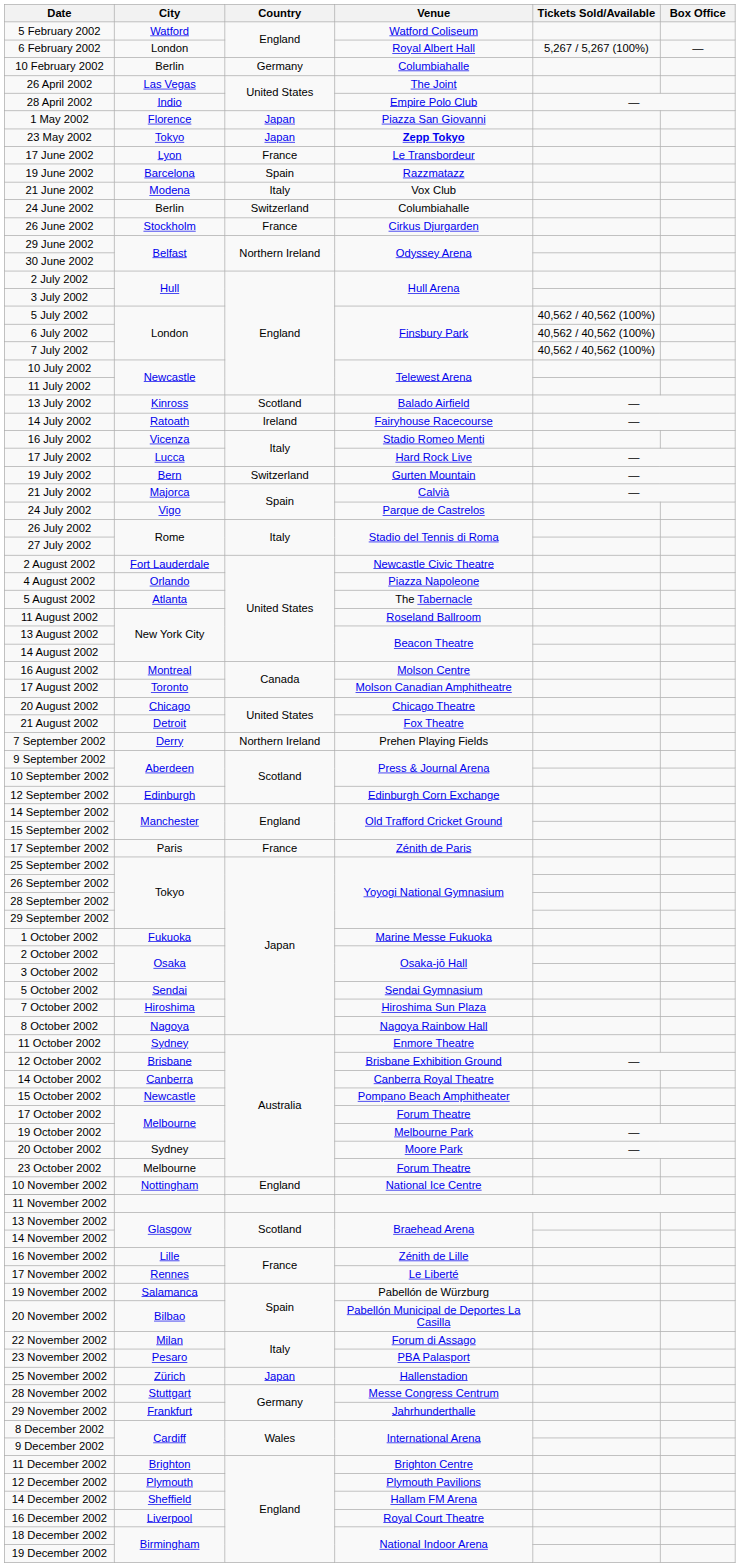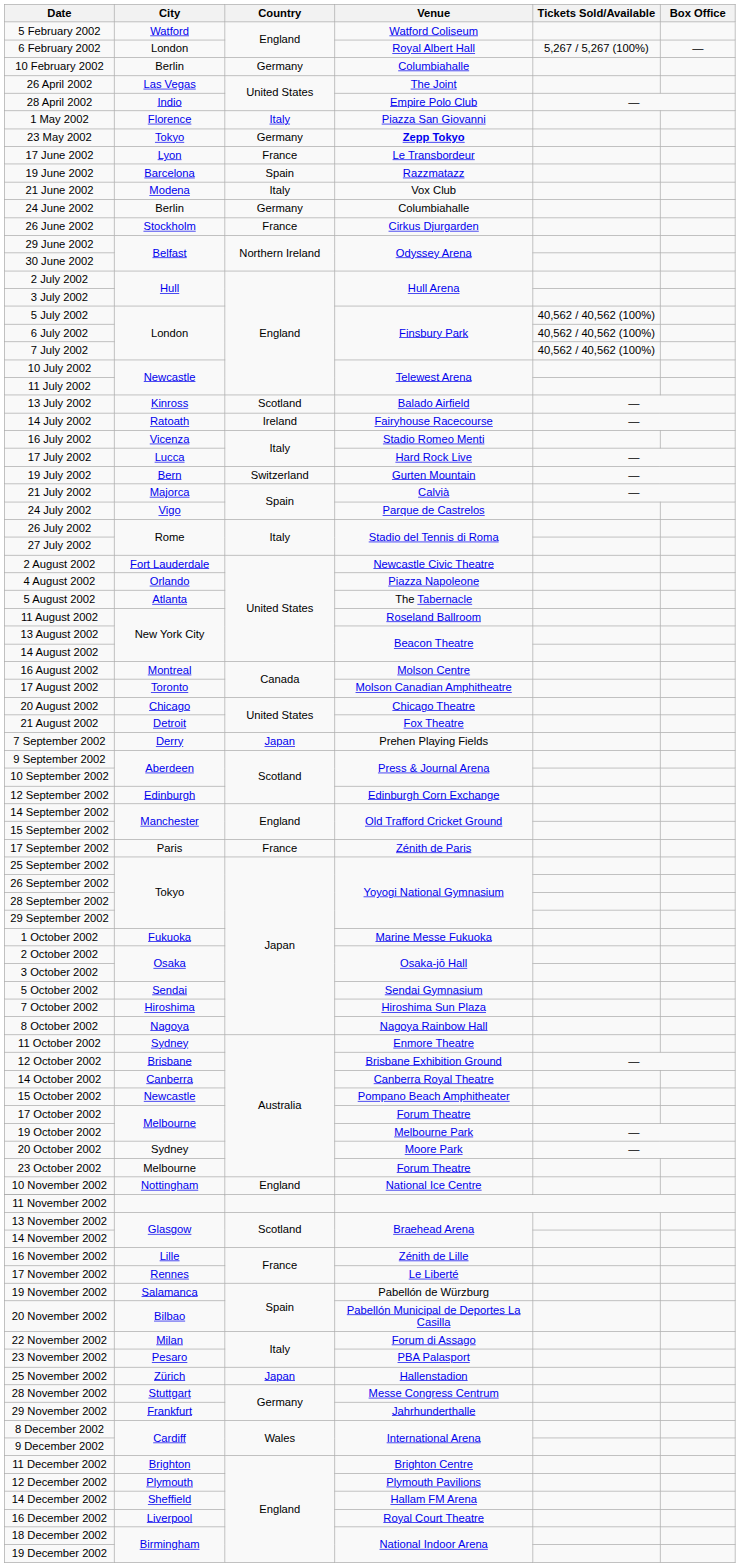1 May 2002 | Country: Japan -> Italy
23 May 2002 | Country: Japan -> Germany
24 June 2002 | Country: Switzerland -> Germany
7 September 2002 | Country: Northern Ireland -> Japan
